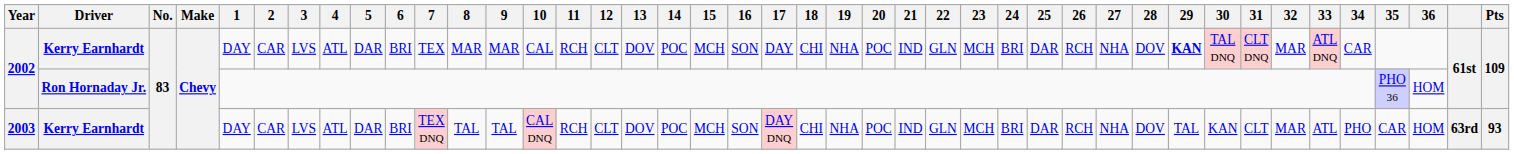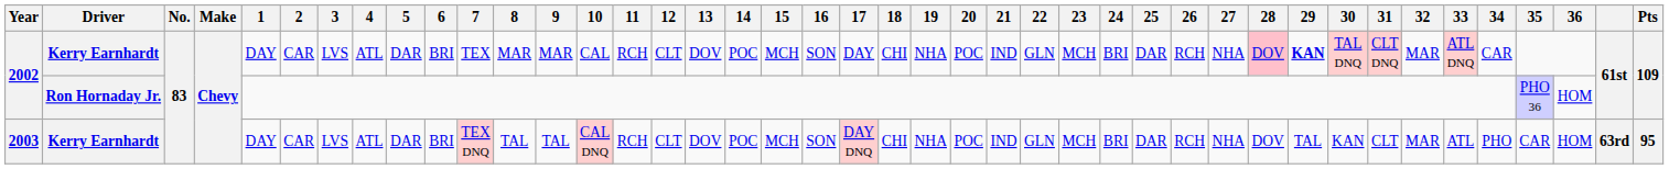2002 / Kerry Earnhardt | 28: no background -> pink background
2003 | Pts: 93 -> 95
